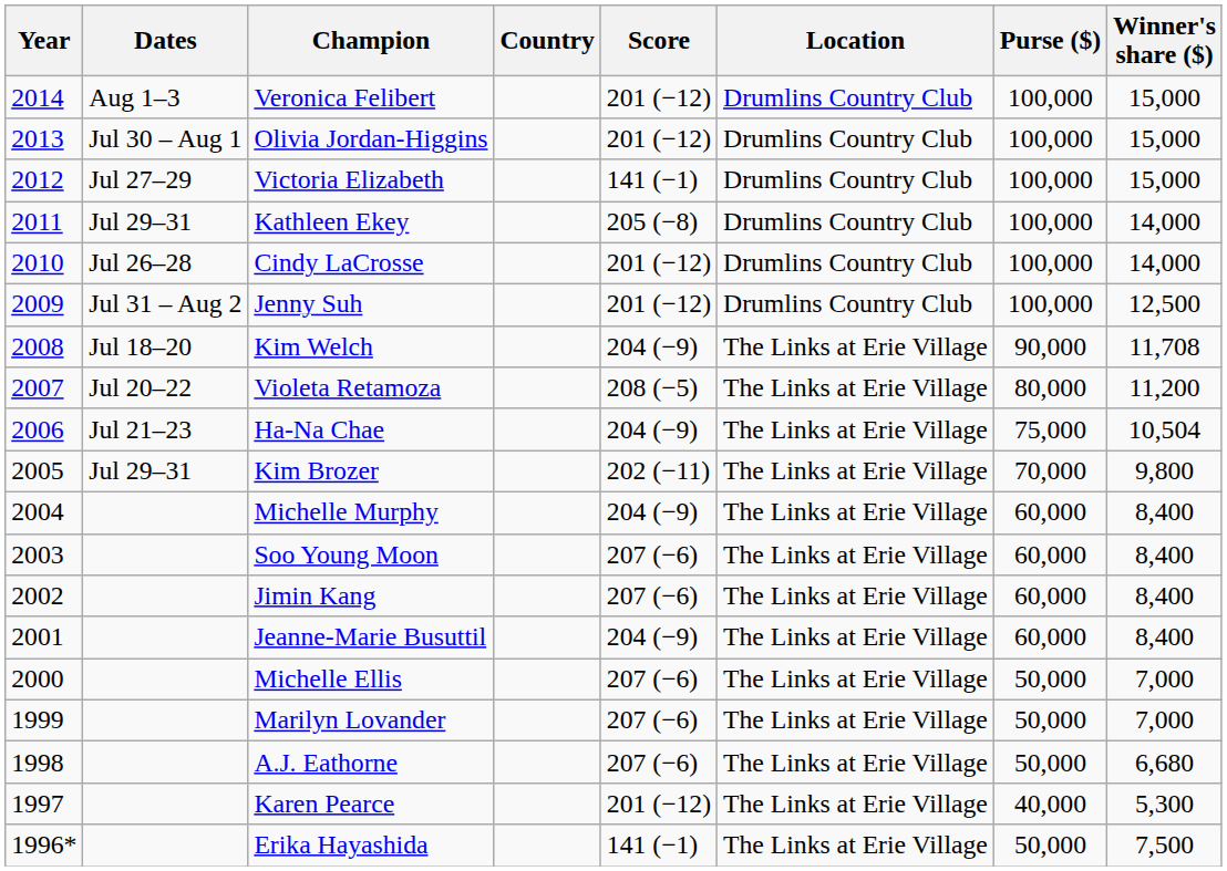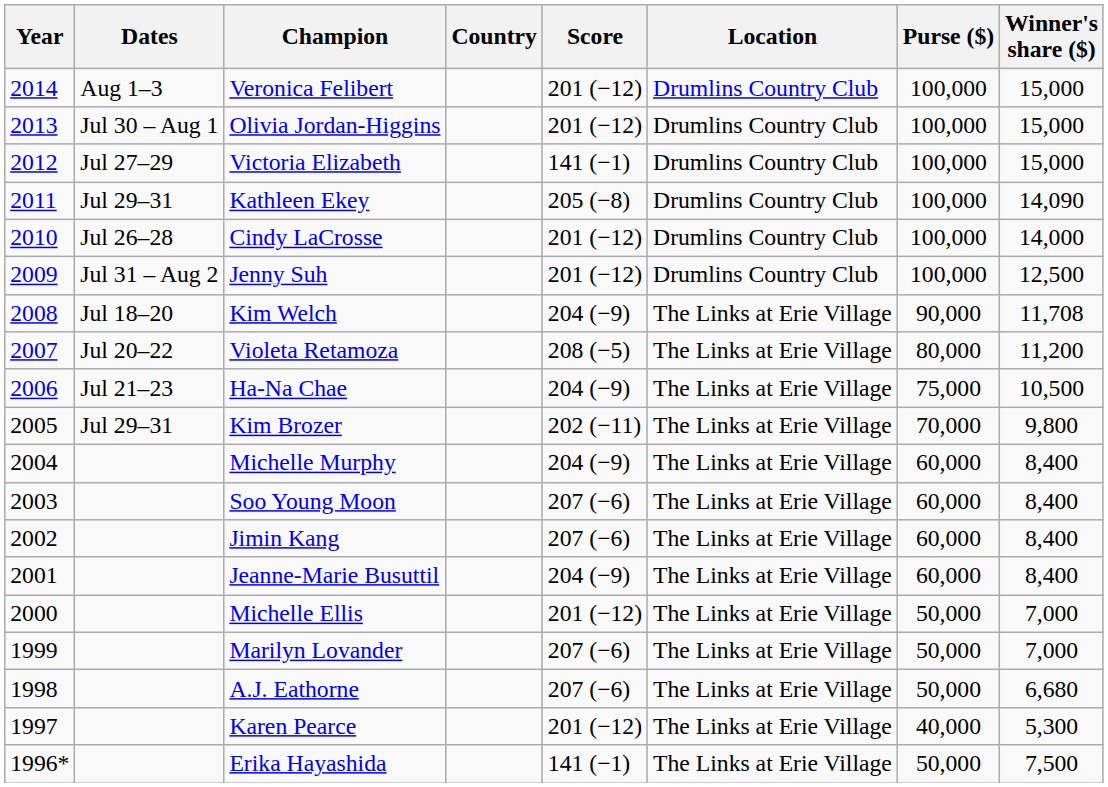Kathleen Ekey | Winner's share ($): 14,000 -> 14,090
Ha-Na Chae | Winner's share ($): 10,504 -> 10,500
Michelle Ellis | Score: 207 (−6) -> 201 (−12)
